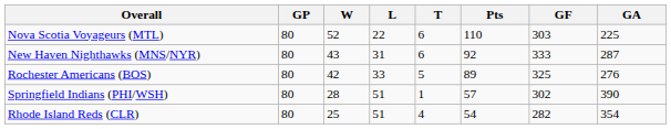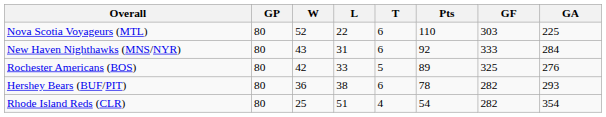New Haven Nighthawks (MNS/NYR) | GA: 287 -> 284
+ row: Hershey Bears (BUF/PIT) | 80 | 36 | 38 | 6 | 78 | 282 | 293
- row: Springfield Indians (PHI/WSH) | 80 | 28 | 51 | 1 | 57 | 302 | 390
